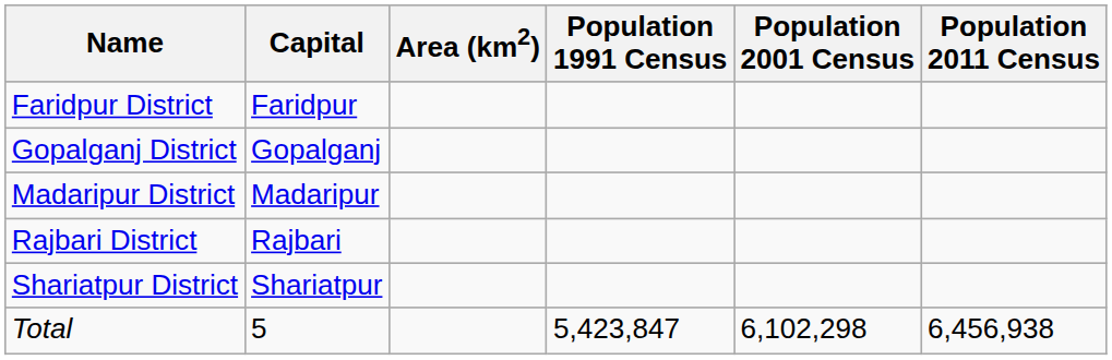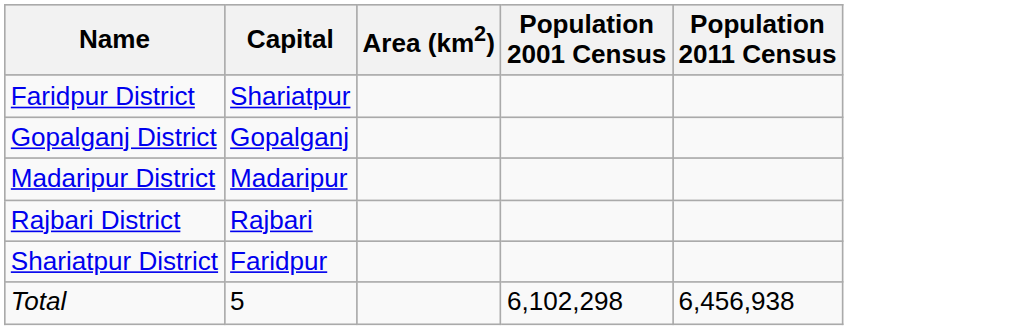- column: Population 1991 Census | 5,423,847
Faridpur District | Capital: Faridpur -> Shariatpur
Shariatpur District | Capital: Shariatpur -> Faridpur
